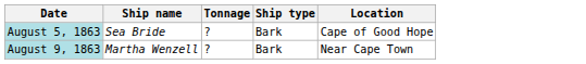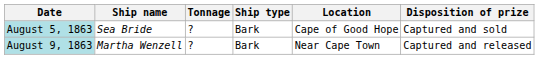+ column: Disposition of prize | Captured and sold | Captured and released
